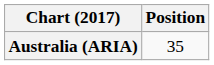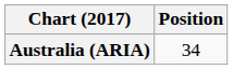Australia (ARIA) | Position: 35 -> 34
